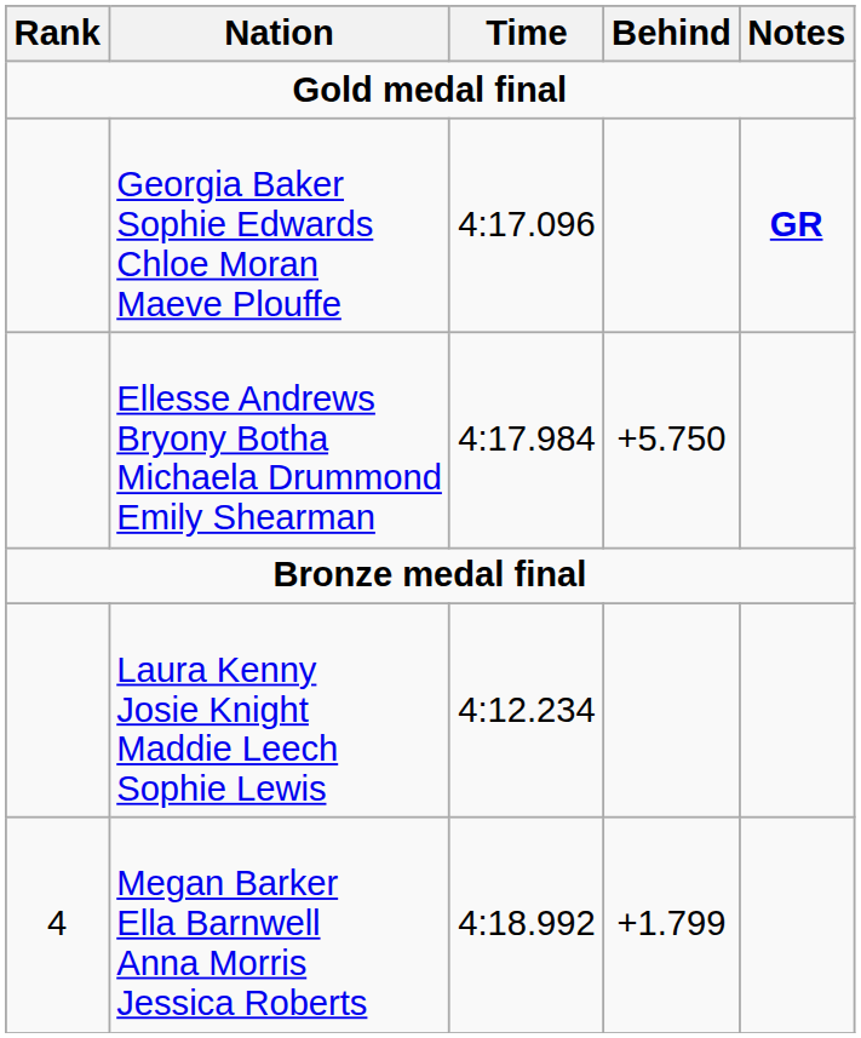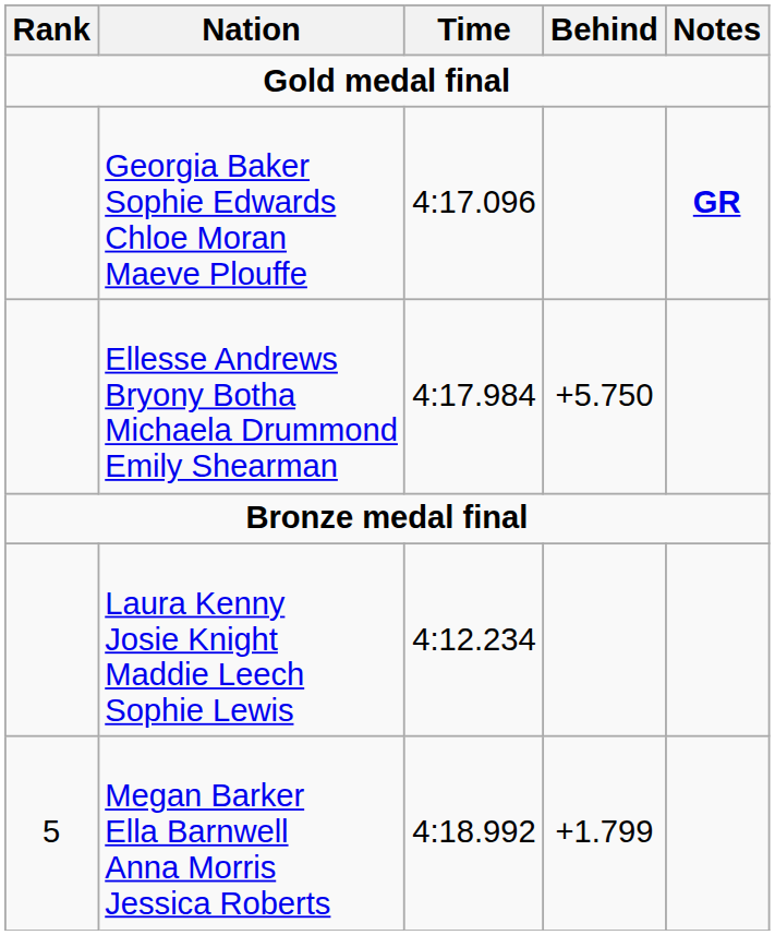Megan Barker Ella Barnwell Anna Morris Jessica Roberts | Rank: 4 -> 5
